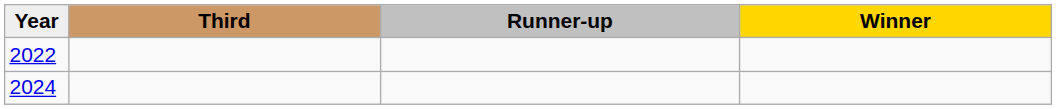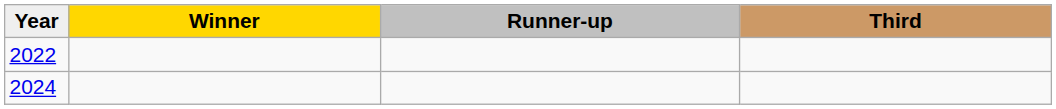columns swapped: Winner <-> Third
